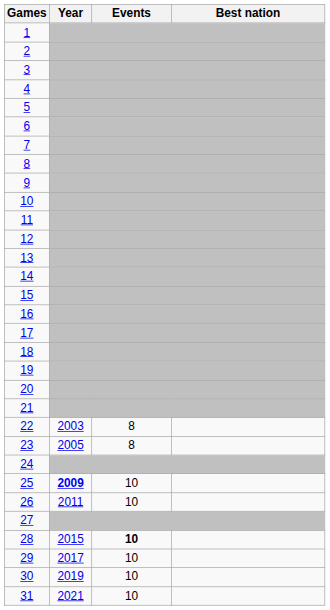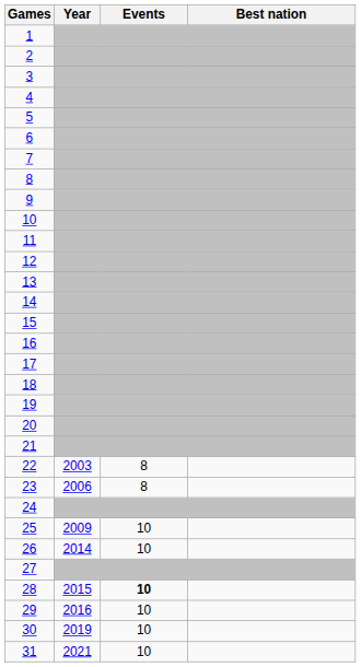23 | Year: 2005 -> 2006
25 | Year: bold -> normal
26 | Year: 2011 -> 2014
29 | Year: 2017 -> 2016
